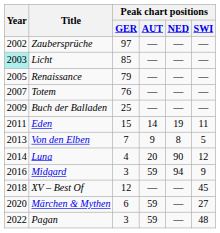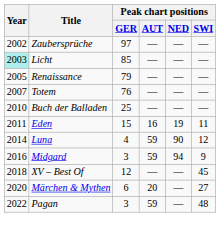Buch der Balladen | Year: 2009 -> 2010
Eden | Peak chart positions / AUT: 14 -> 16
- row: 2013 | Von den Elben | 7 | 9 | 8 | 5
Luna | Peak chart positions / AUT: 20 -> 59
Märchen & Mythen | Peak chart positions / AUT: 59 -> 20
